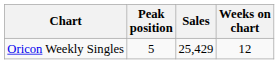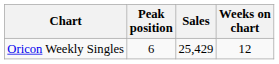Oricon Weekly Singles | Peak position: 5 -> 6
